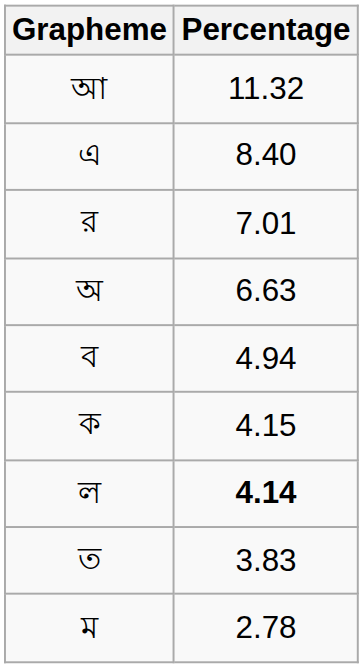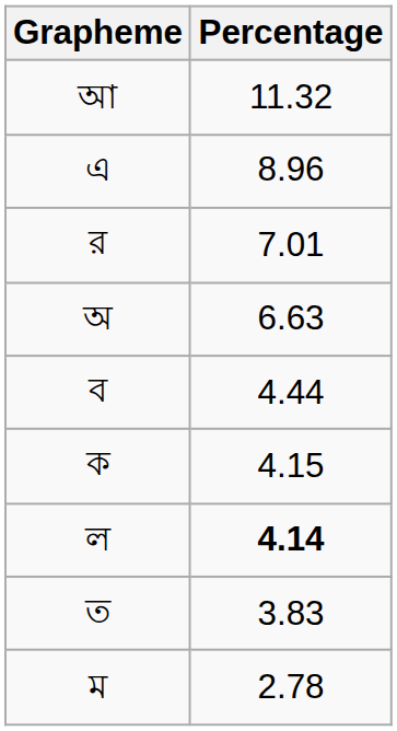এ | Percentage: 8.40 -> 8.96
ব | Percentage: 4.94 -> 4.44
